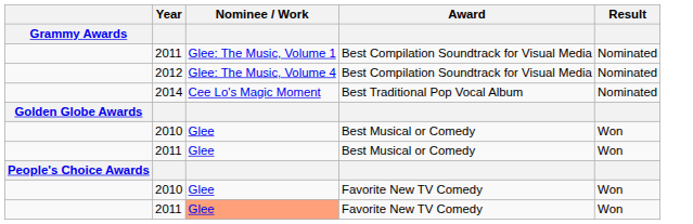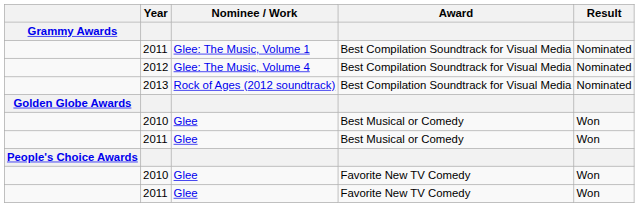+ row: 2013 | Rock of Ages (2012 soundtrack) | Best Compilation Soundtrack for Visual Media | Nominated
- row: 2014 | Cee Lo's Magic Moment | Best Traditional Pop Vocal Album | Nominated
2011 / Favorite New TV Comedy | Nominee / Work: lightsalmon background -> no background
